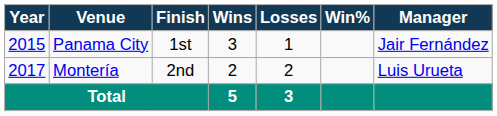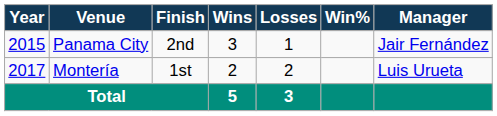Panama City | Finish: 1st -> 2nd
Montería | Finish: 2nd -> 1st
